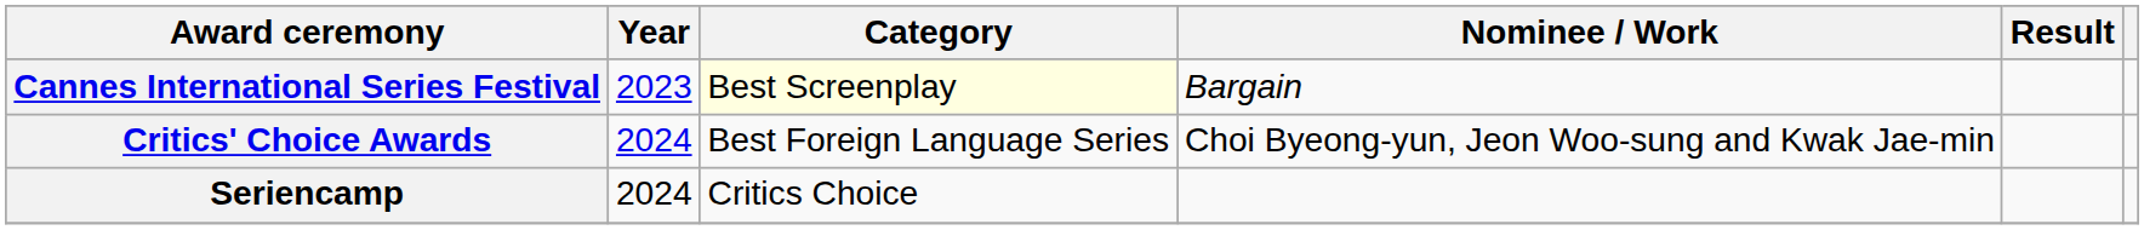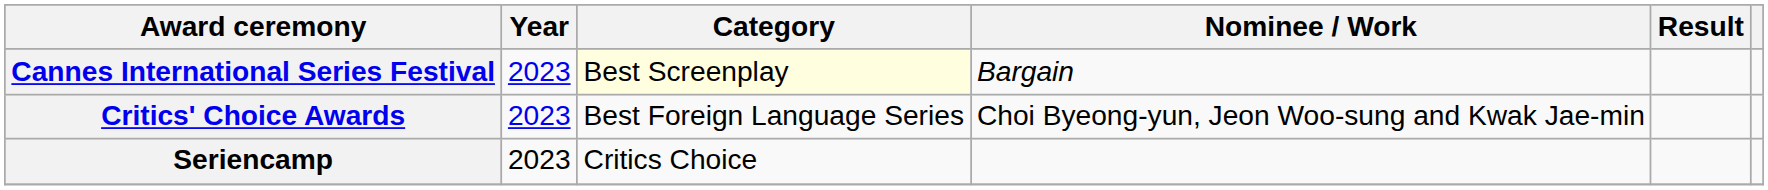Critics' Choice Awards | Year: 2024 -> 2023
Seriencamp | Year: 2024 -> 2023
